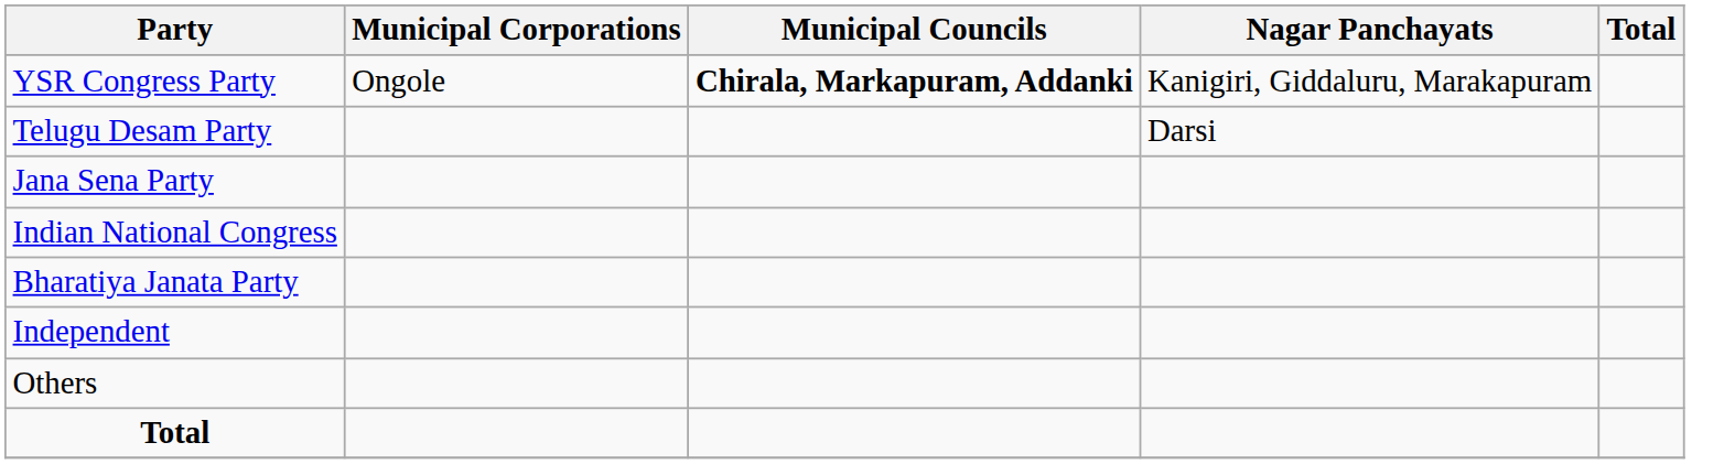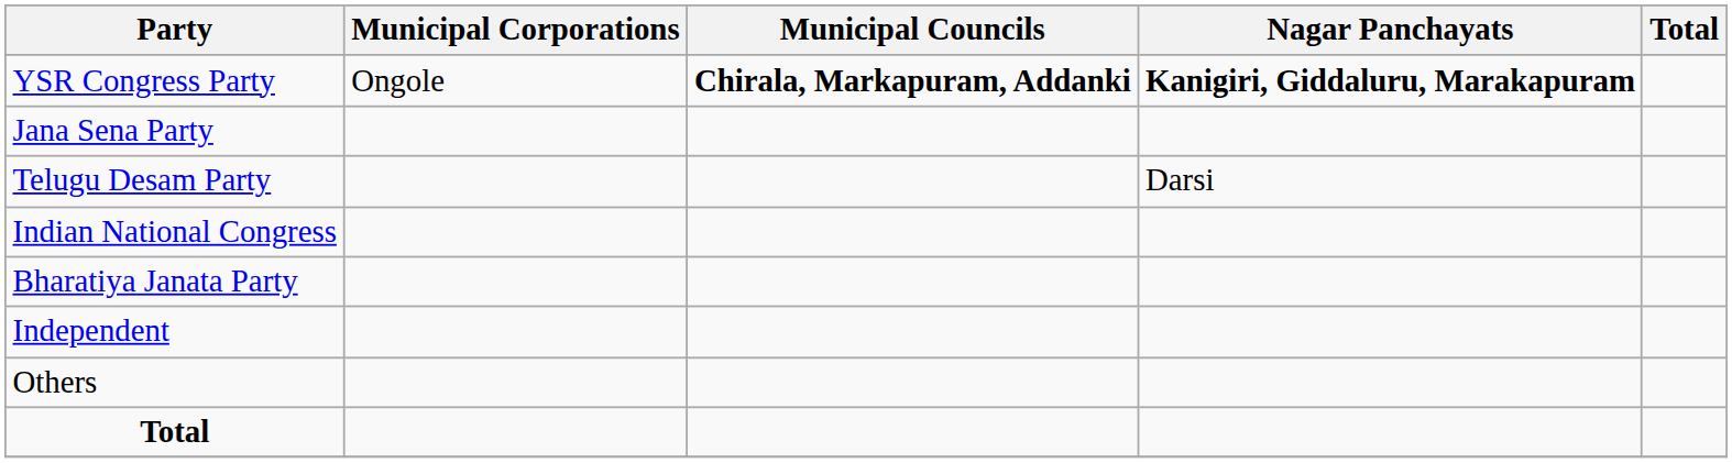YSR Congress Party | Nagar Panchayats: normal -> bold
rows swapped: Telugu Desam Party <-> Jana Sena Party
